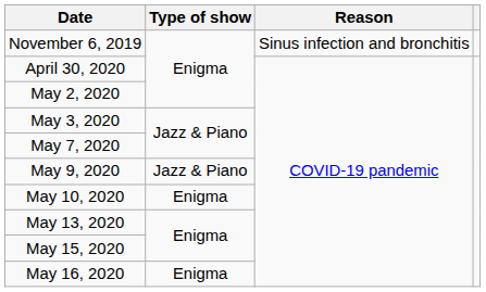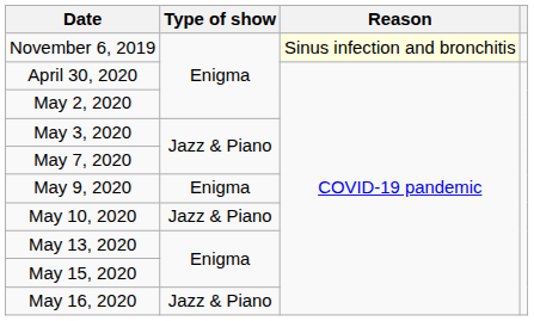November 6, 2019 | Reason: no background -> lightyellow background
May 9, 2020 | Type of show: Jazz & Piano -> Enigma
May 10, 2020 | Type of show: Enigma -> Jazz & Piano
May 16, 2020 | Type of show: Enigma -> Jazz & Piano
